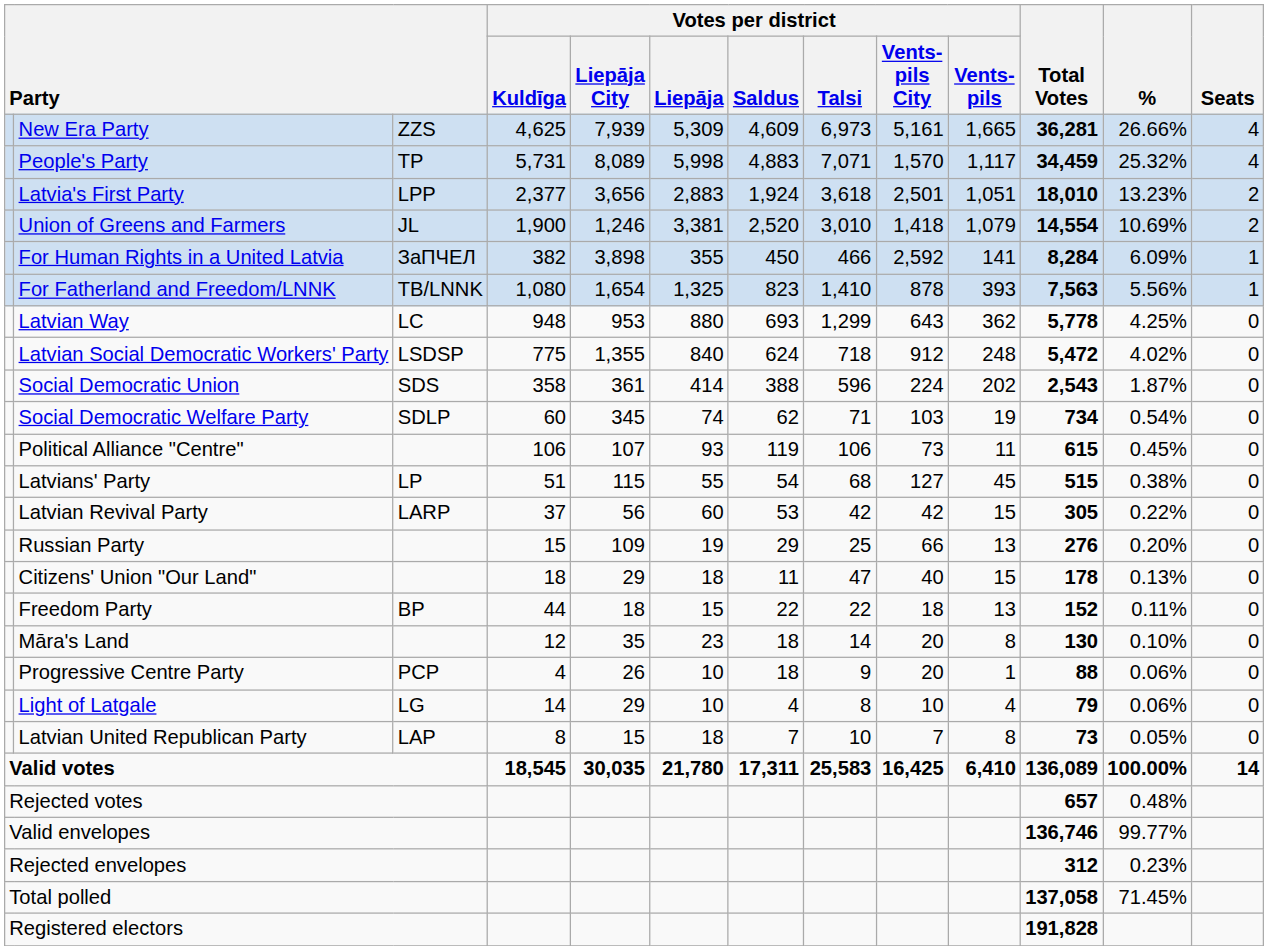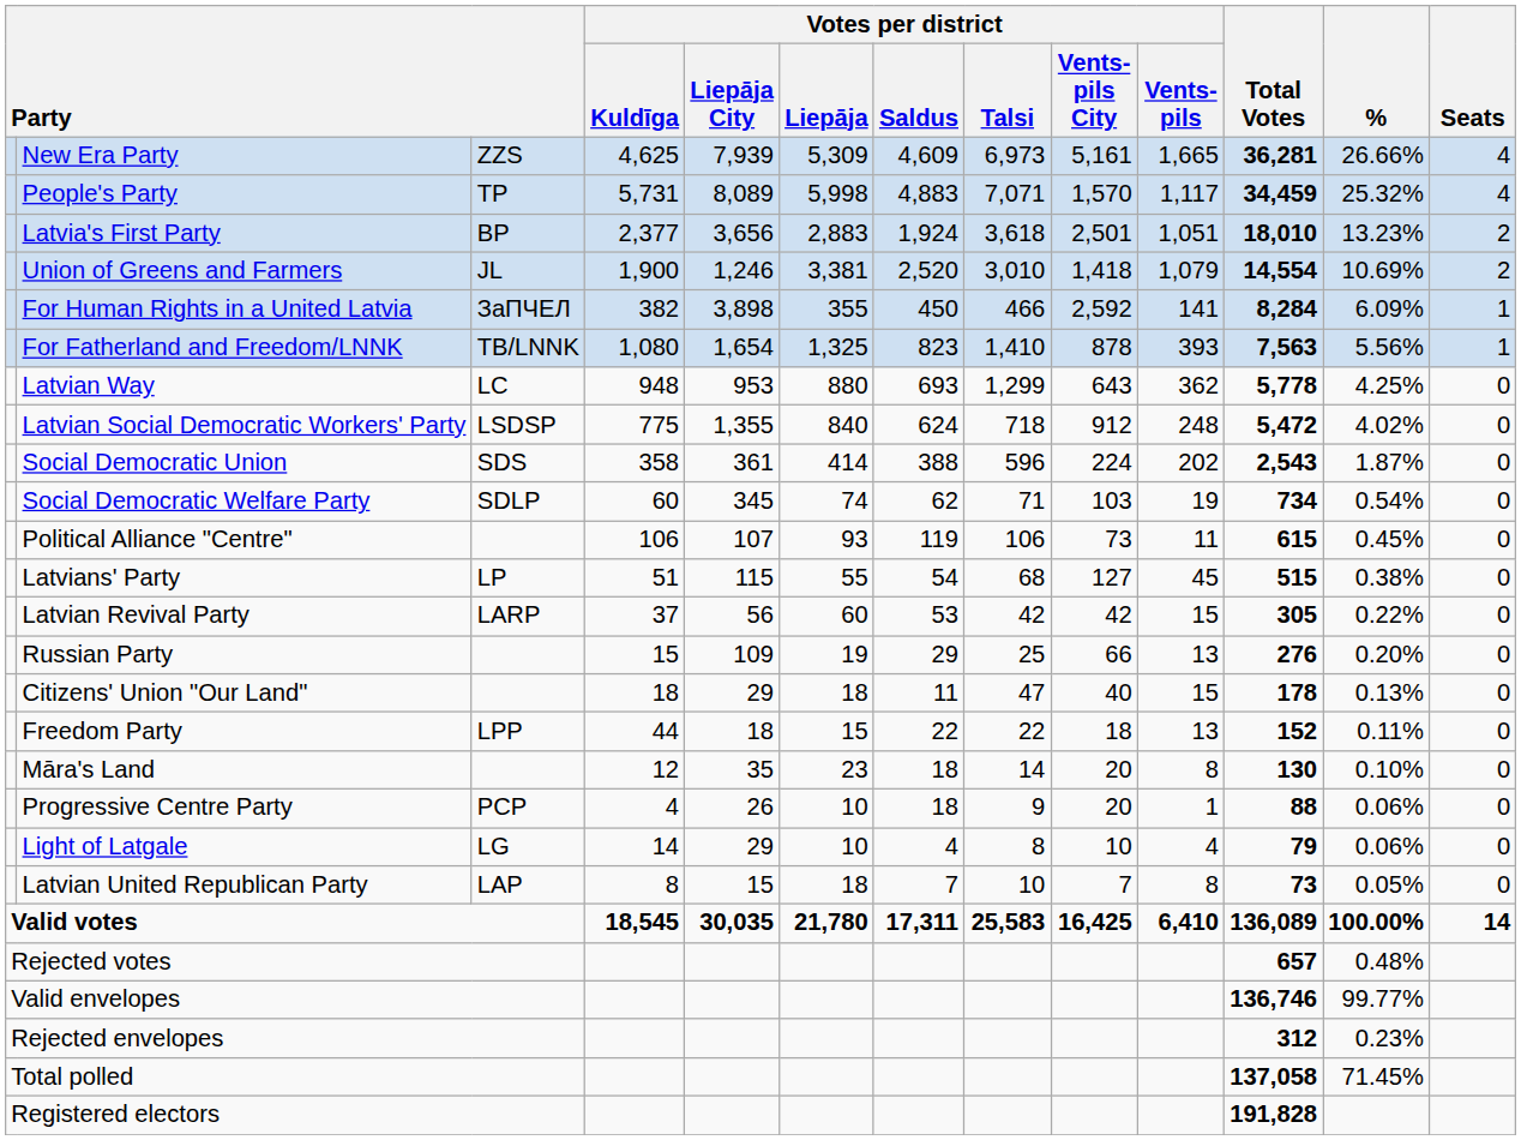Latvia's First Party | column 3: LPP -> BP
Freedom Party | column 3: BP -> LPP
